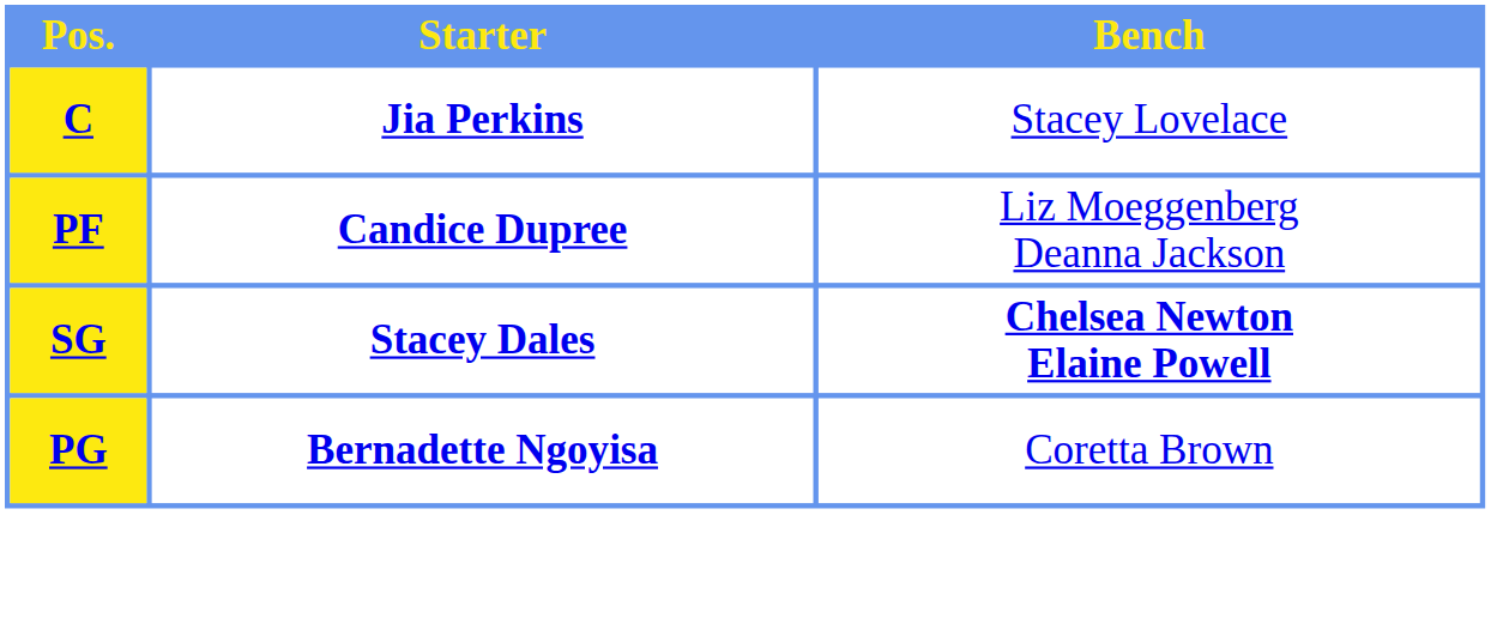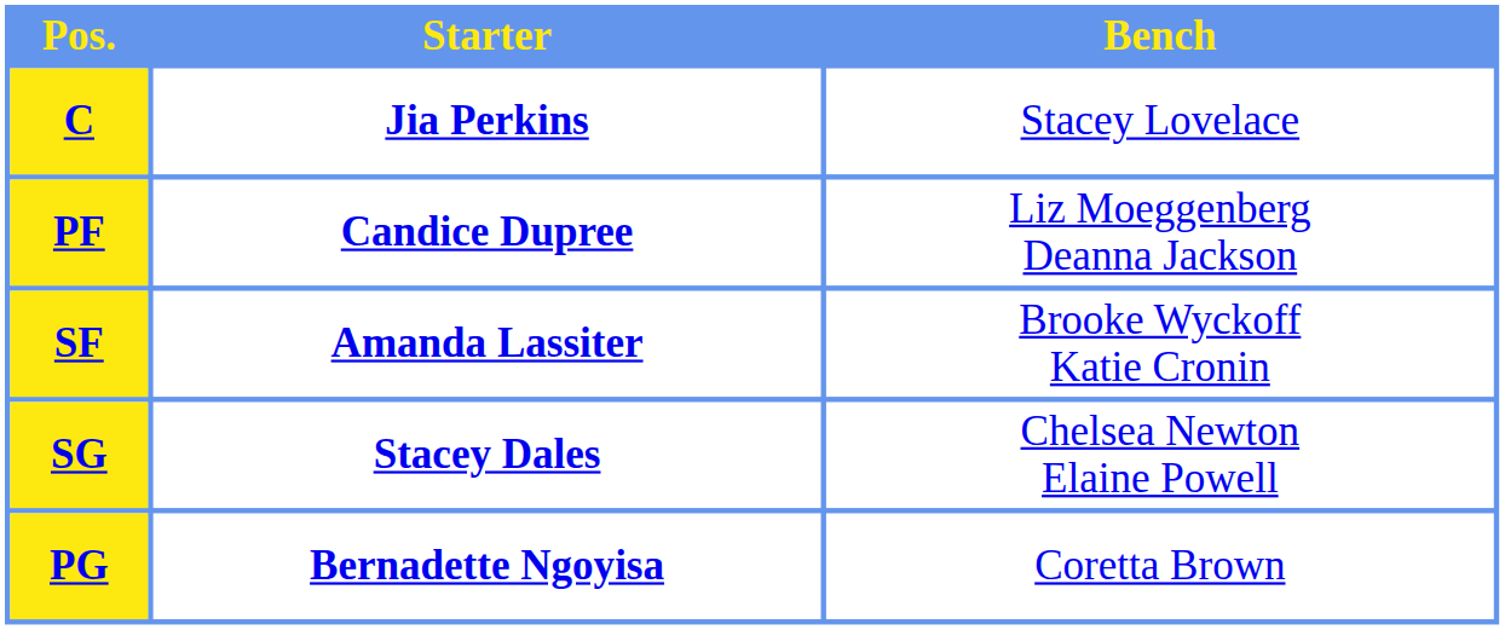+ row: SF | Amanda Lassiter | Brooke Wyckoff Katie Cronin
SG | Bench: bold -> normal
